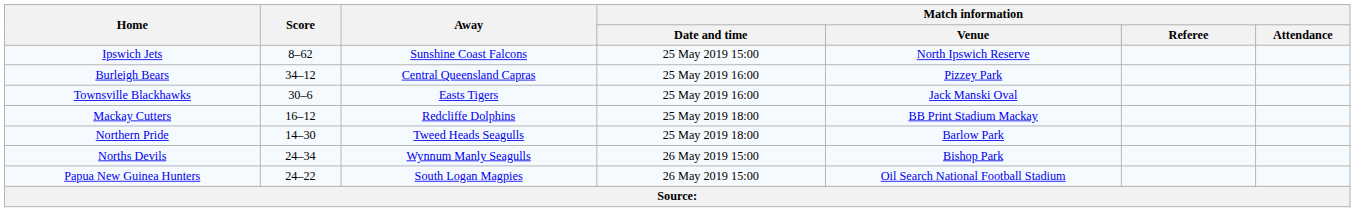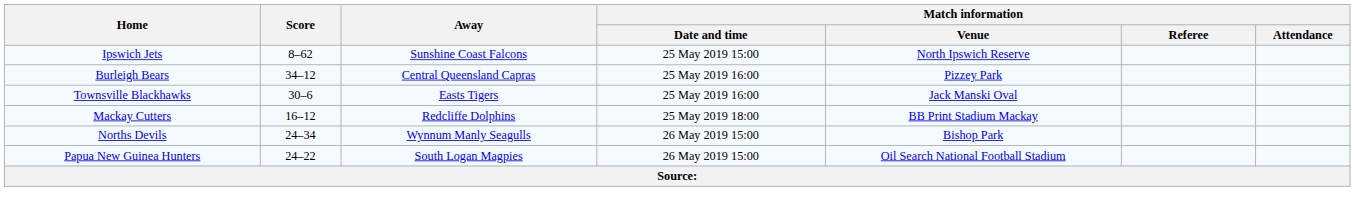- row: Northern Pride | 14–30 | Tweed Heads Seagulls | 25 May 2019 18:00 | Barlow Park
